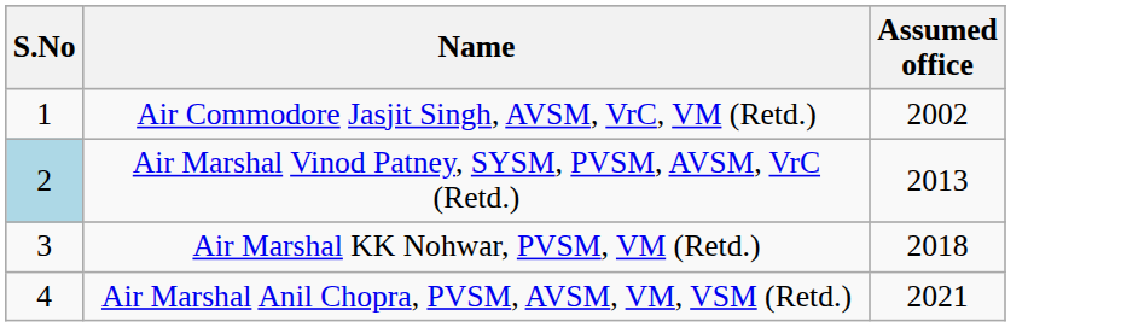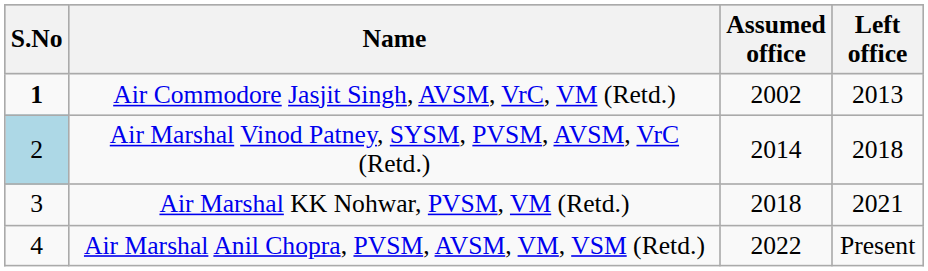+ column: Left office | 2013 | 2018 | 2021 | Present
Air Commodore Jasjit Singh, AVSM, VrC, VM (Retd.) | S.No: normal -> bold
Air Marshal Vinod Patney, SYSM, PVSM, AVSM, VrC (Retd.) | Assumed office: 2013 -> 2014
Air Marshal Anil Chopra, PVSM, AVSM, VM, VSM (Retd.) | Assumed office: 2021 -> 2022
